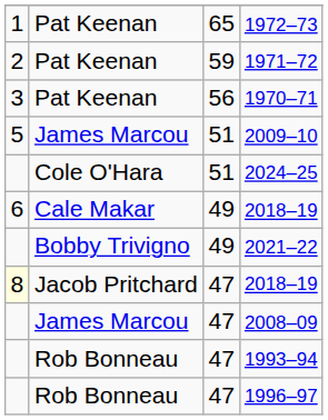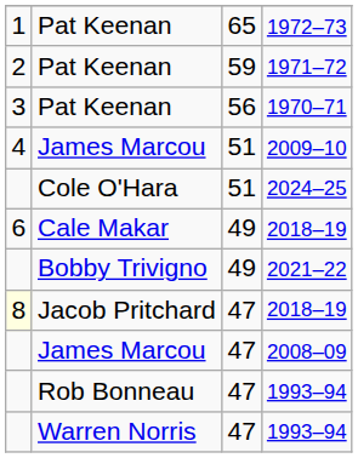2009–10 | column 1: 5 -> 4
+ row: Warren Norris | 47 | 1993–94
- row: Rob Bonneau | 47 | 1996–97
